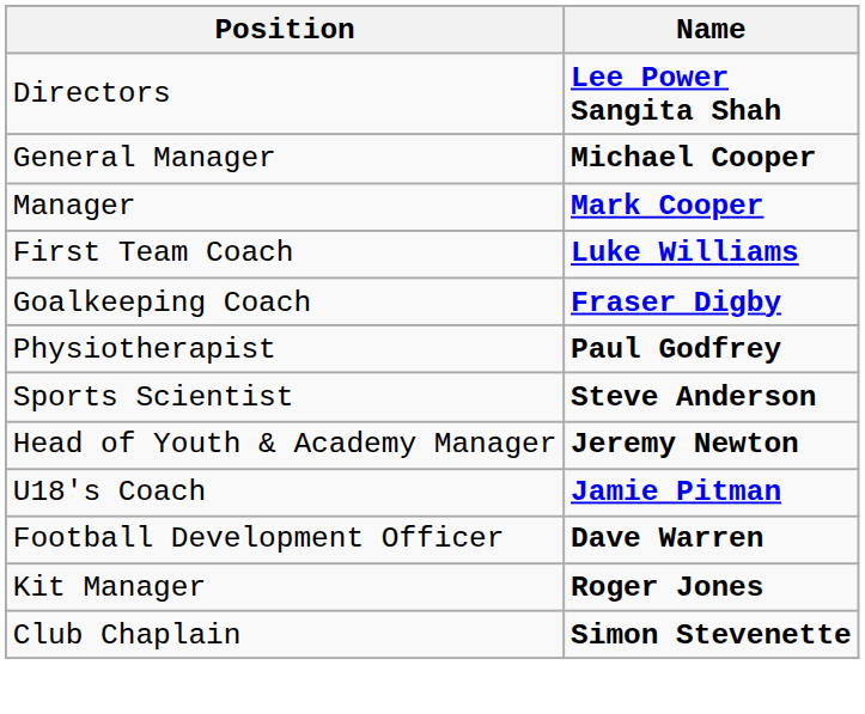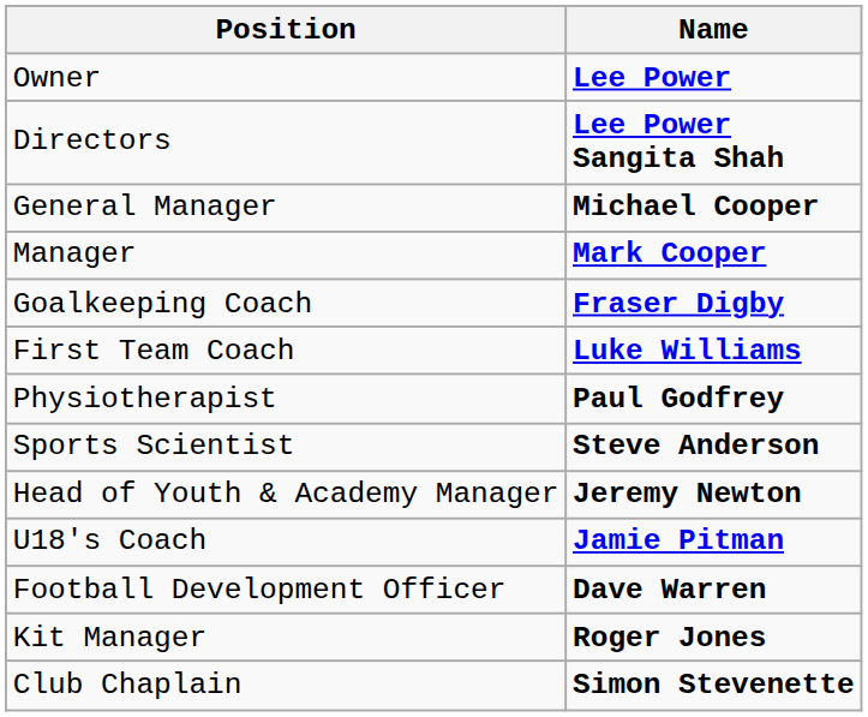+ row: Owner | Lee Power
rows swapped: First Team Coach <-> Goalkeeping Coach
